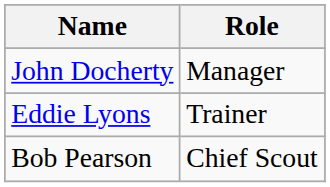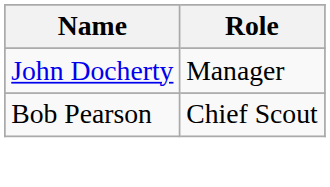- row: Eddie Lyons | Trainer
